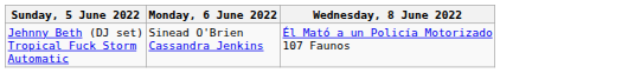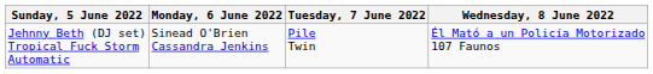+ column: Tuesday, 7 June 2022 | Pile Twin
